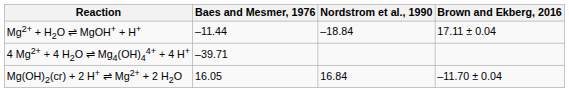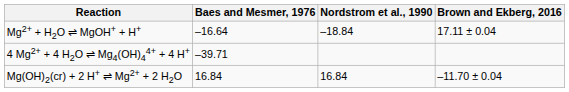Mg2+ + H2O ⇌ MgOH+ + H+ | Baes and Mesmer, 1976: –11.44 -> –16.64
Mg(OH)2(cr) + 2 H+ ⇌ Mg2+ + 2 H2O | Baes and Mesmer, 1976: 16.05 -> 16.84
